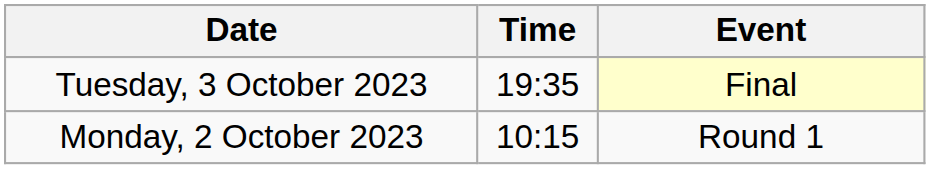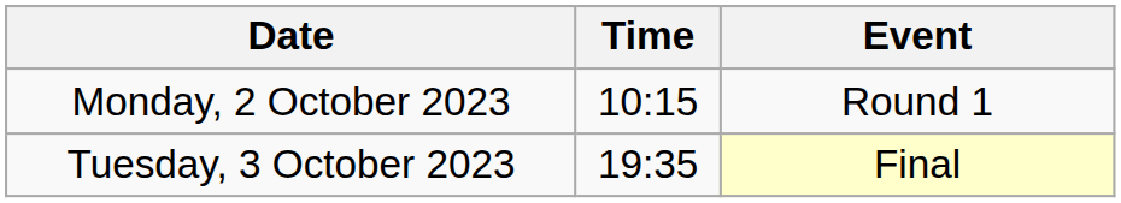rows swapped: Monday, 2 October 2023 <-> Tuesday, 3 October 2023
